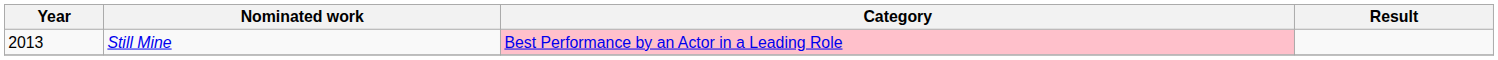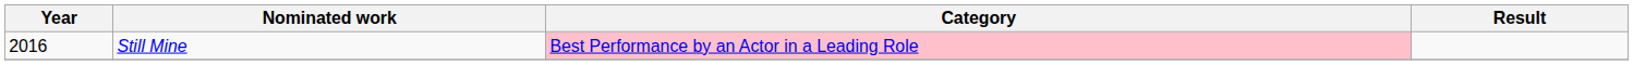Still Mine | Year: 2013 -> 2016
